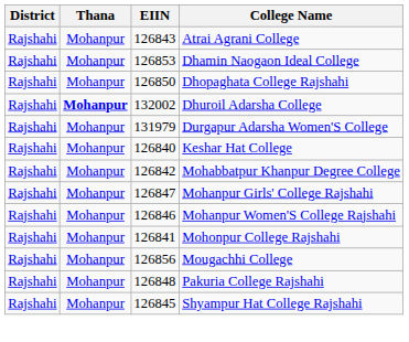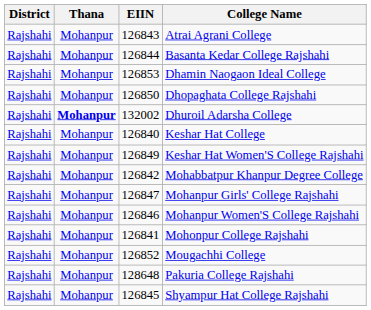+ row: Rajshahi | Mohanpur | 126844 | Basanta Kedar College Rajshahi
- row: Rajshahi | Mohanpur | 131979 | Durgapur Adarsha Women'S College
+ row: Rajshahi | Mohanpur | 126849 | Keshar Hat Women'S College Rajshahi
Mougachhi College | EIIN: 126856 -> 126852
Pakuria College Rajshahi | EIIN: 126848 -> 128648
